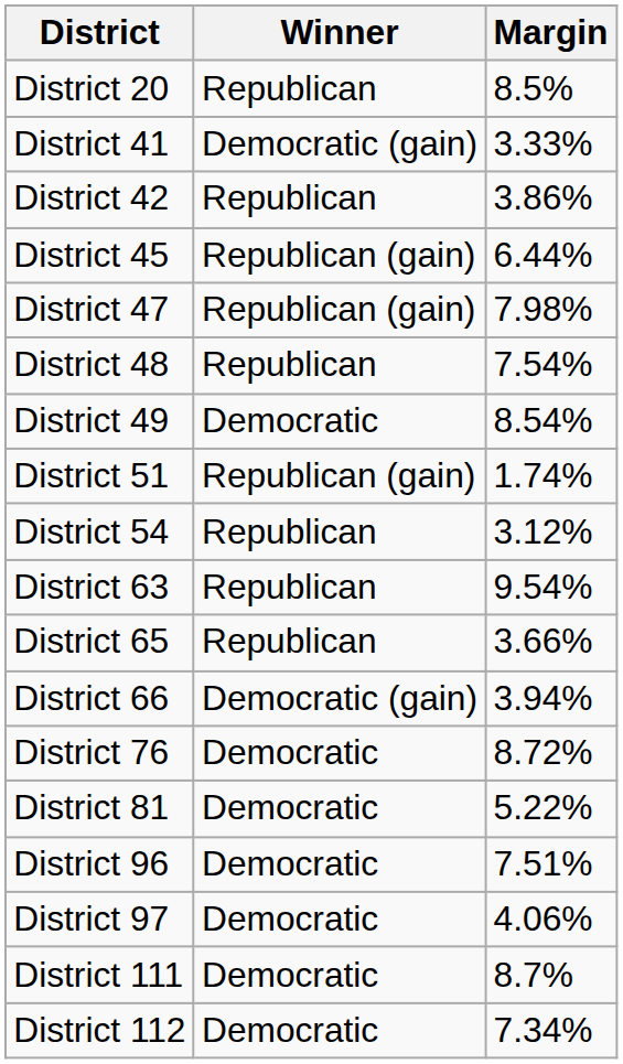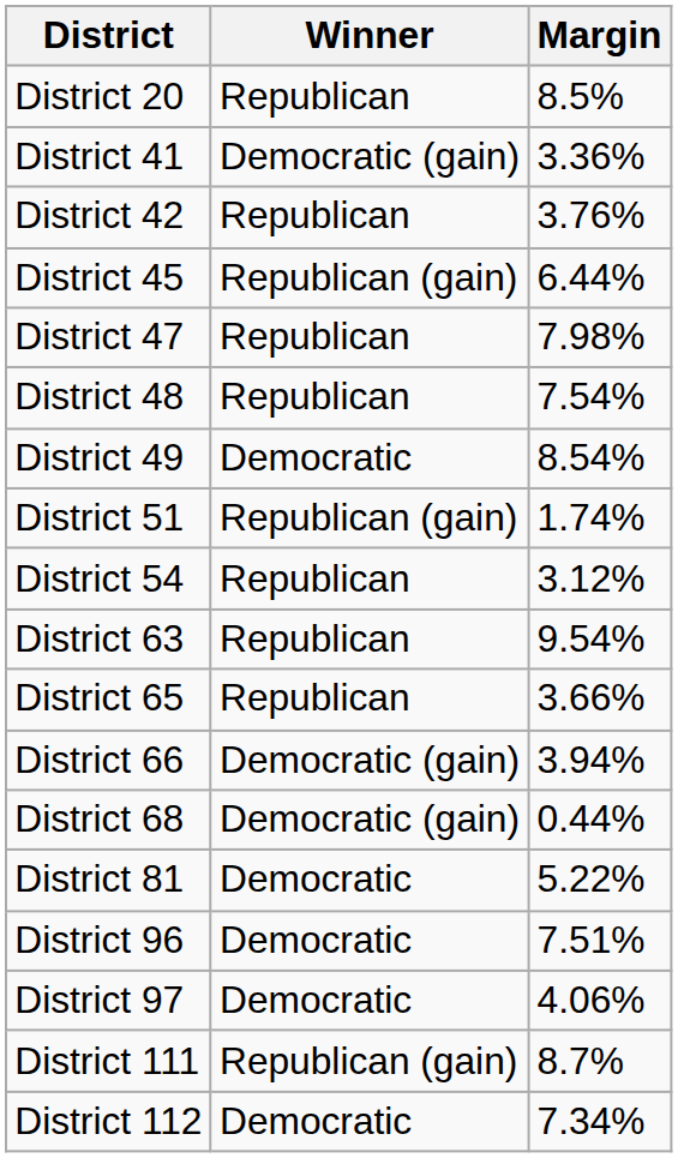District 41 | Margin: 3.33% -> 3.36%
District 42 | Margin: 3.86% -> 3.76%
District 47 | Winner: Republican (gain) -> Republican
+ row: District 68 | Democratic (gain) | 0.44%
- row: District 76 | Democratic | 8.72%
District 111 | Winner: Democratic -> Republican (gain)
